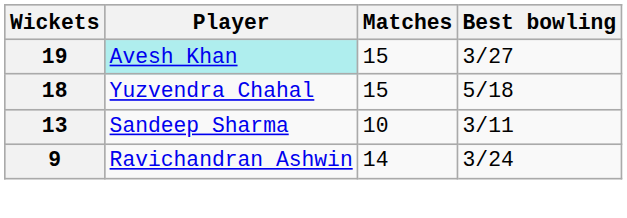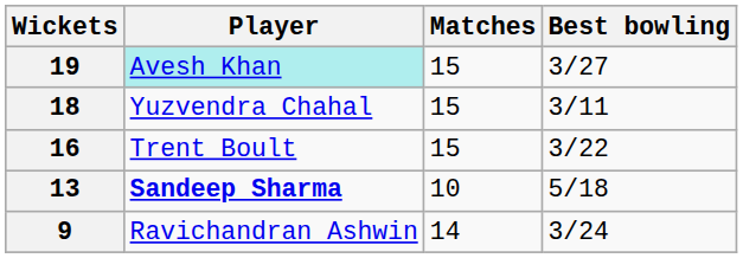18 | Best bowling: 5/18 -> 3/11
+ row: 16 | Trent Boult | 15 | 3/22
13 | Player: normal -> bold
13 | Best bowling: 3/11 -> 5/18
